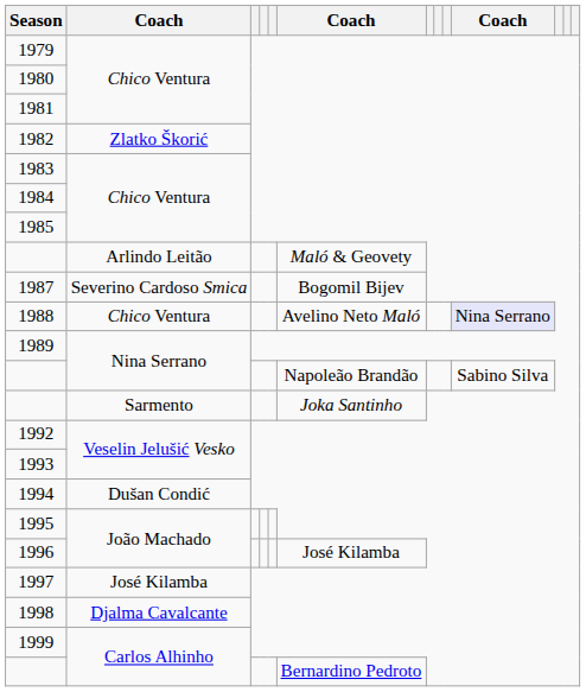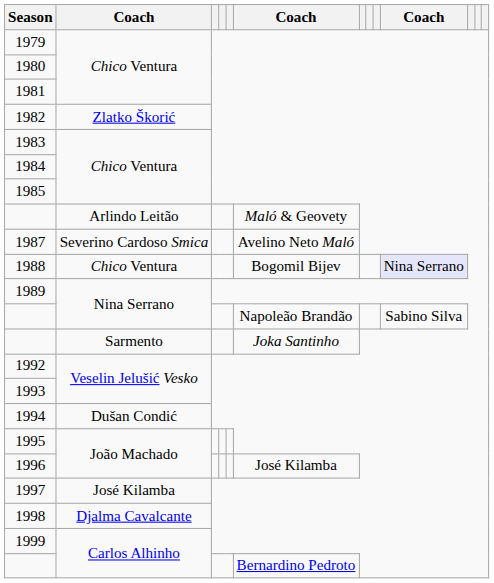1987 | column 6: Bogomil Bijev -> Avelino Neto Maló
1988 | column 6: Avelino Neto Maló -> Bogomil Bijev
